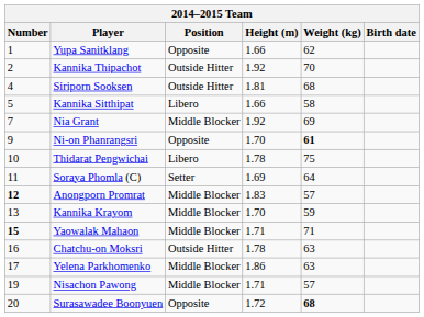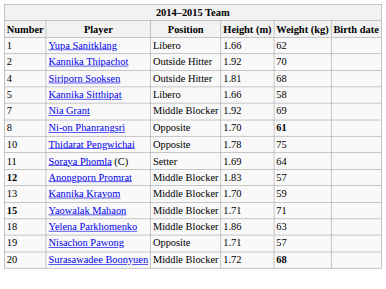Yupa Sanitklang | Position: Opposite -> Libero
Ni-on Phanrangsri | Number: 9 -> 8
Thidarat Pengwichai | Position: Libero -> Opposite
- row: 16 | Chatchu-on Moksri | Outside Hitter | 1.78 | 63
Yelena Parkhomenko | Number: 17 -> 18
Nisachon Pawong | Position: Middle Blocker -> Opposite
Surasawadee Boonyuen | Position: Opposite -> Middle Blocker
